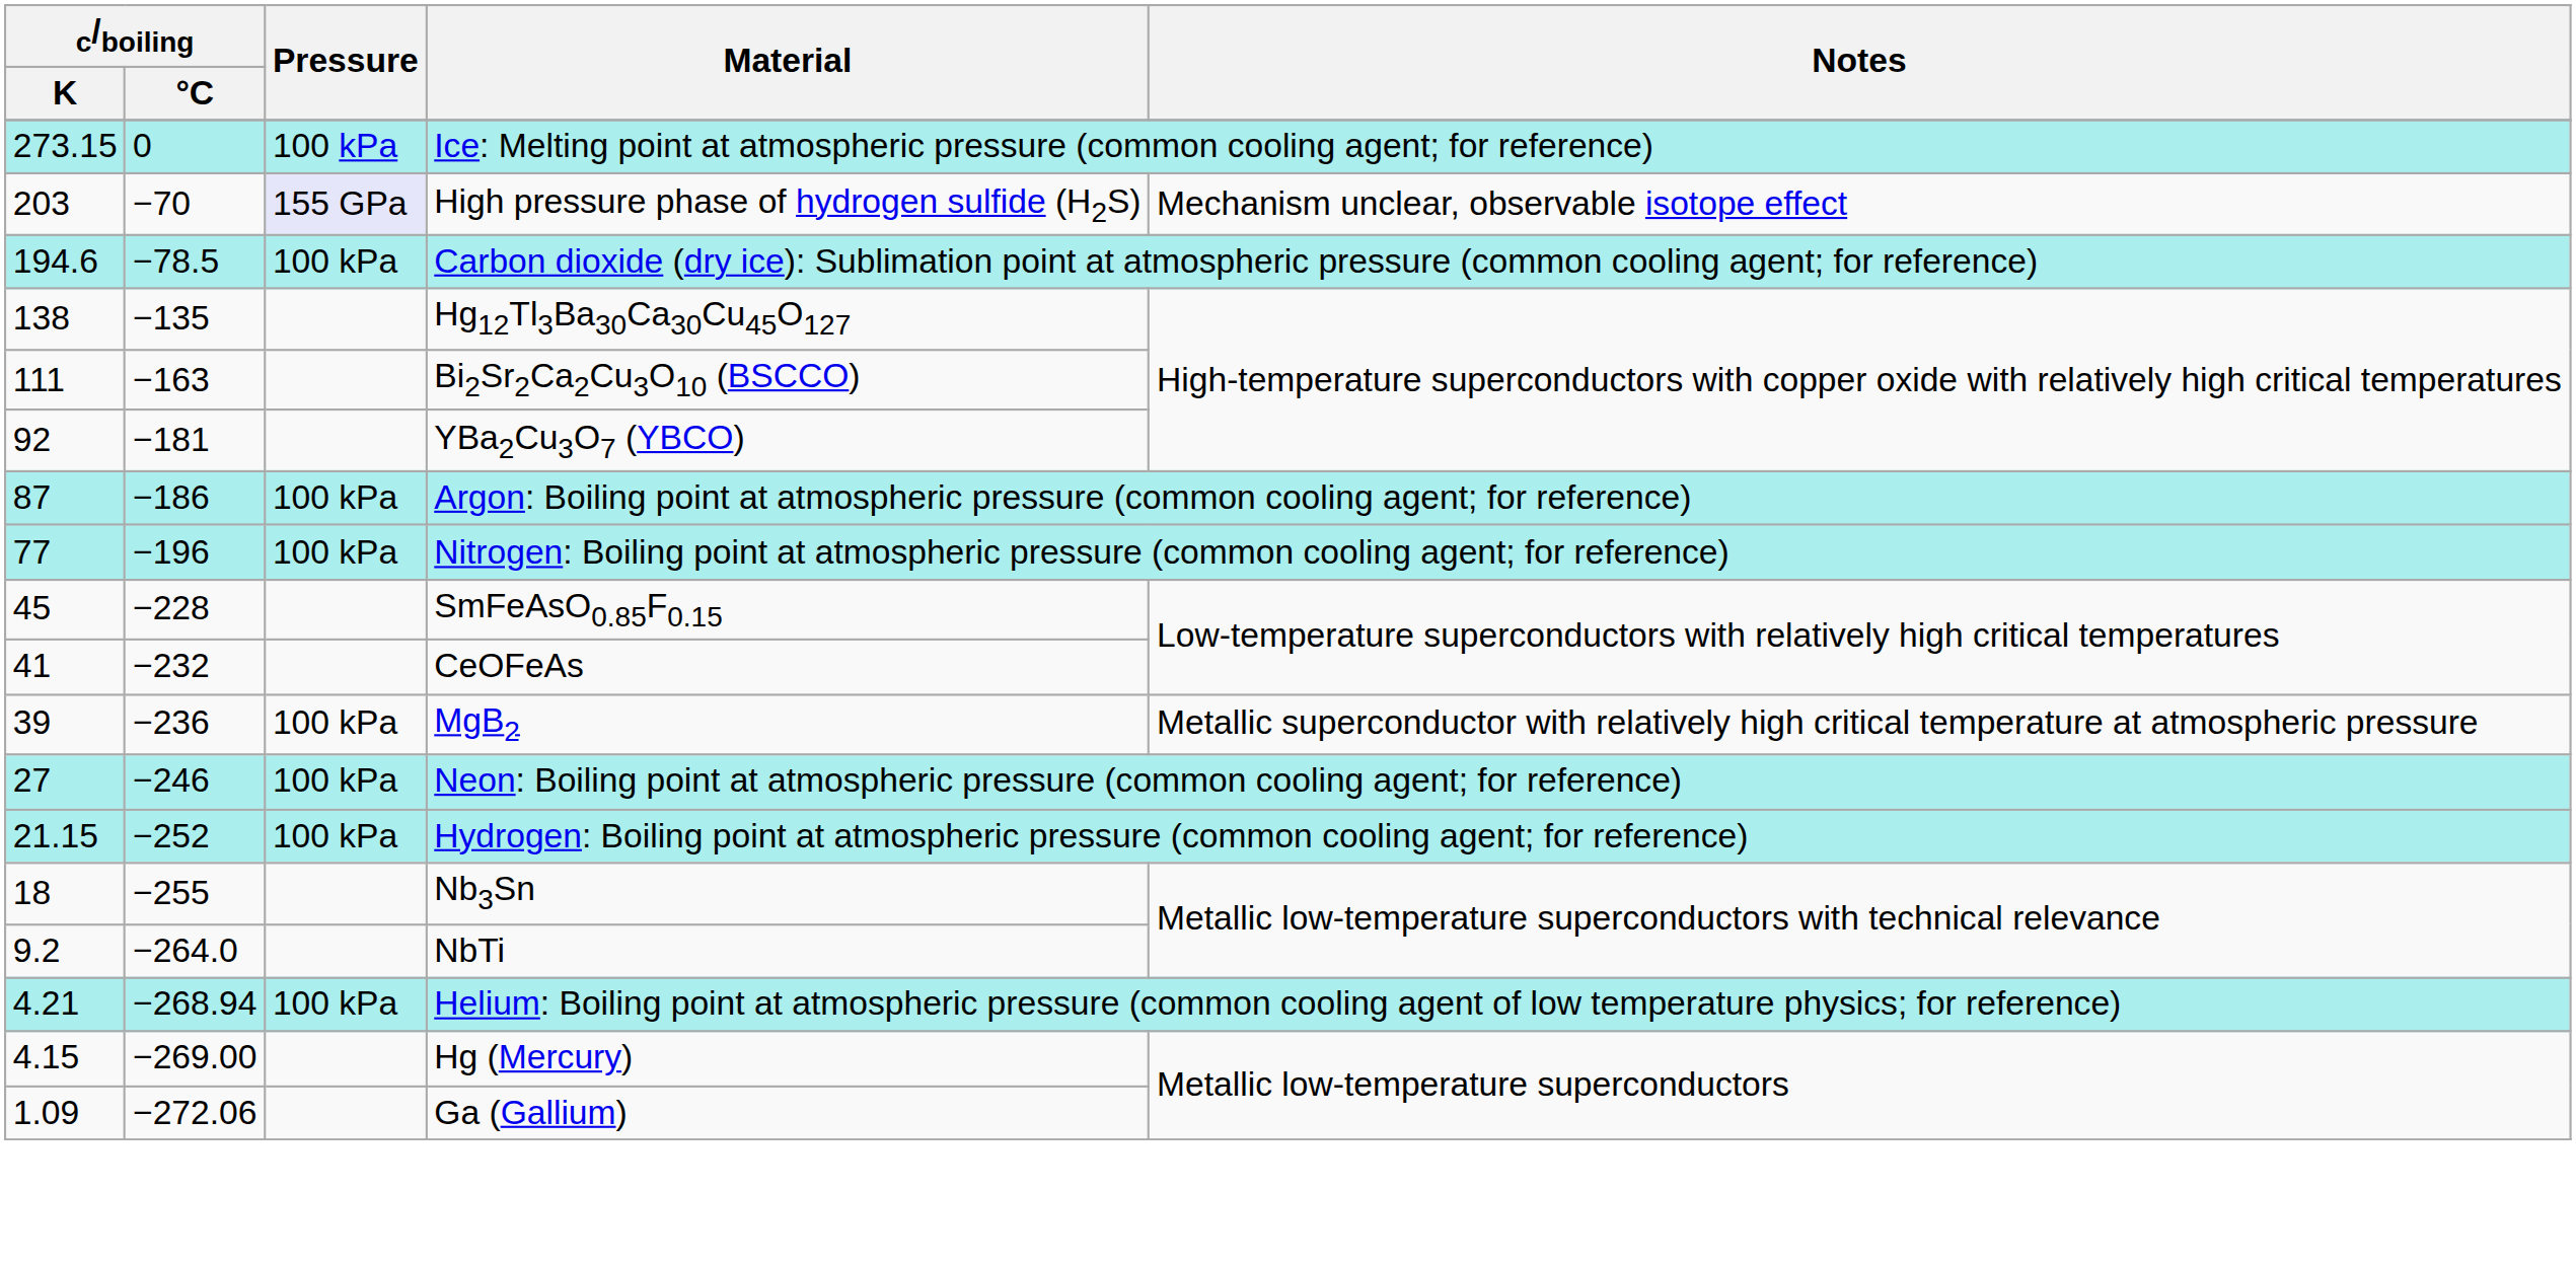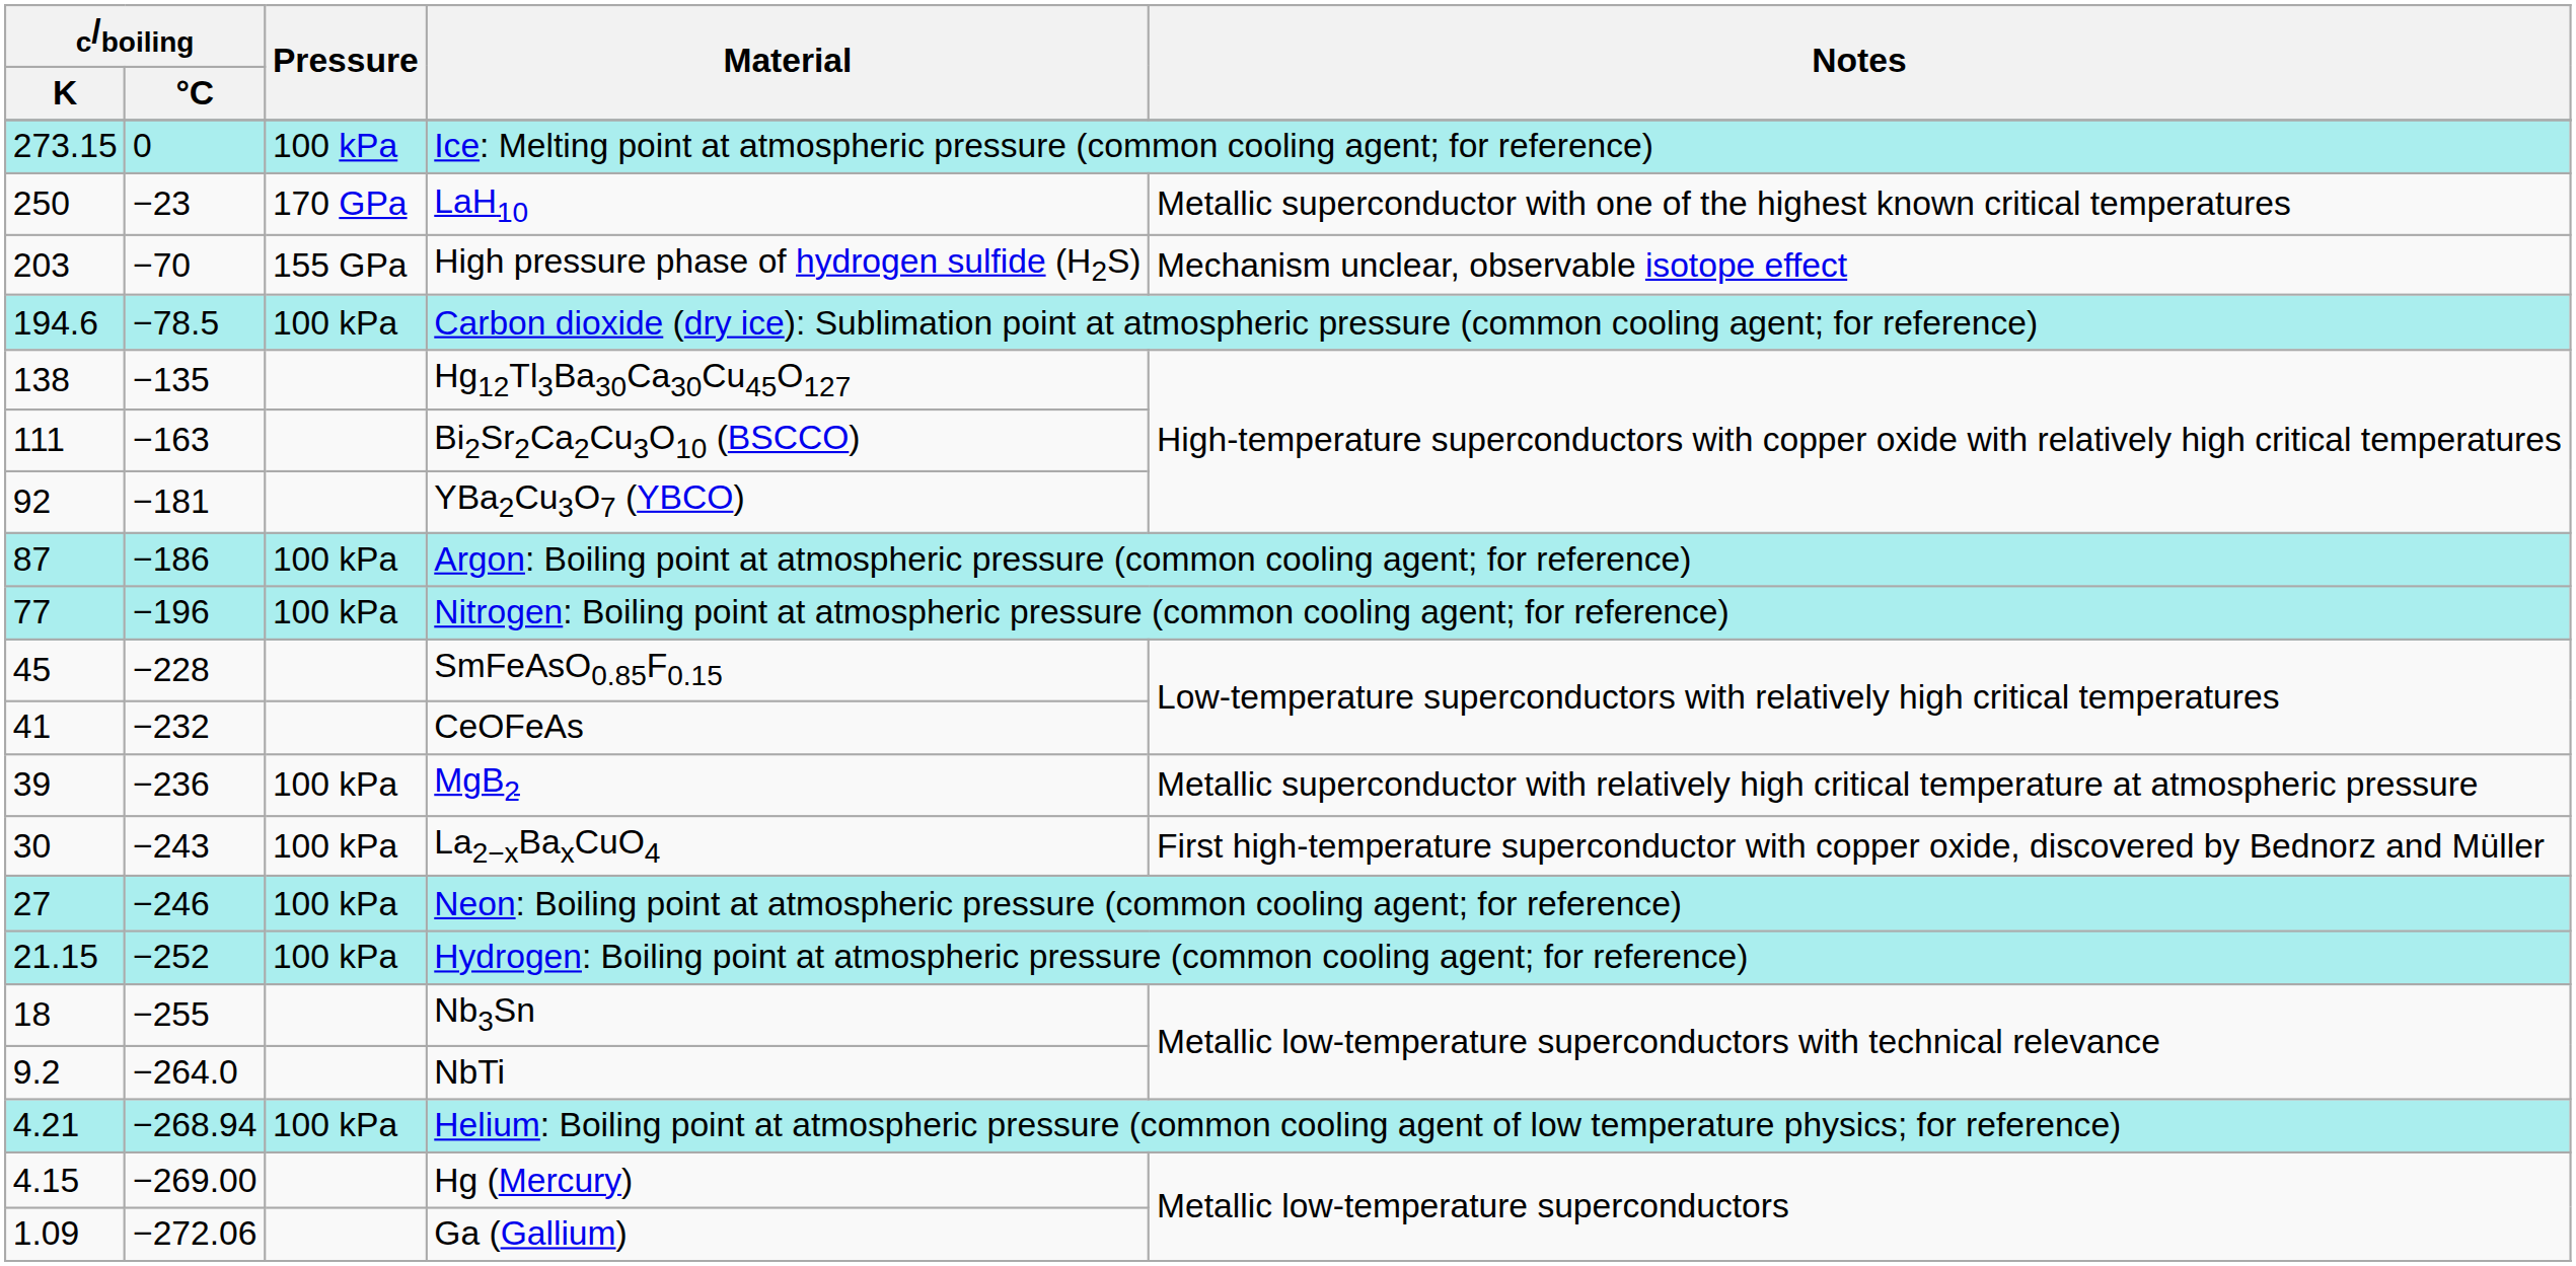+ row: 250 | −23 | 170 GPa | LaH10 | Metallic superconductor with one of the highest known critical temperatures
High pressure phase of hydrogen sulfide (H2S) | Pressure: lavender background -> no background
+ row: 30 | −243 | 100 kPa | La2−xBaxCuO4 | First high-temperature superconductor with copper oxide, discovered by Bednorz and Müller
